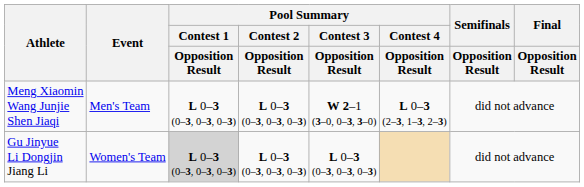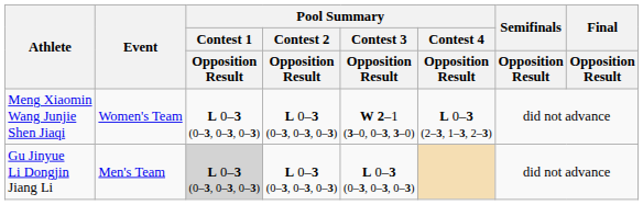Meng Xiaomin Wang Junjie Shen Jiaqi | Event: Men's Team -> Women's Team
Gu Jinyue Li Dongjin Jiang Li | Event: Women's Team -> Men's Team
